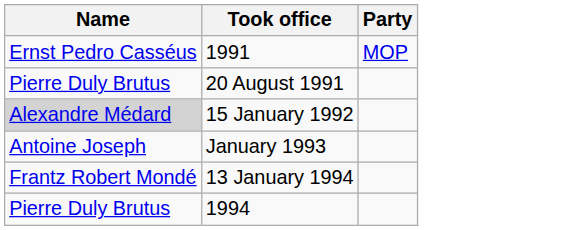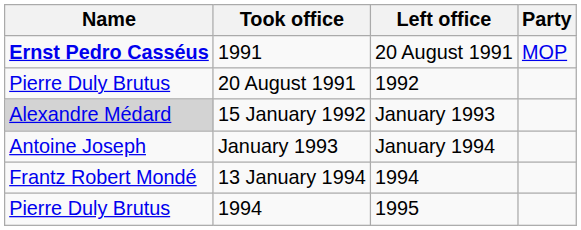+ column: Left office | 20 August 1991 | 1992 | January 1993 | January 1994 | 1994 | 1995
1991 | Name: normal -> bold
